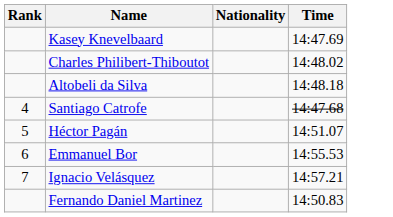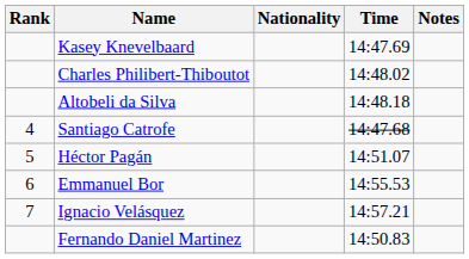+ column: Notes
